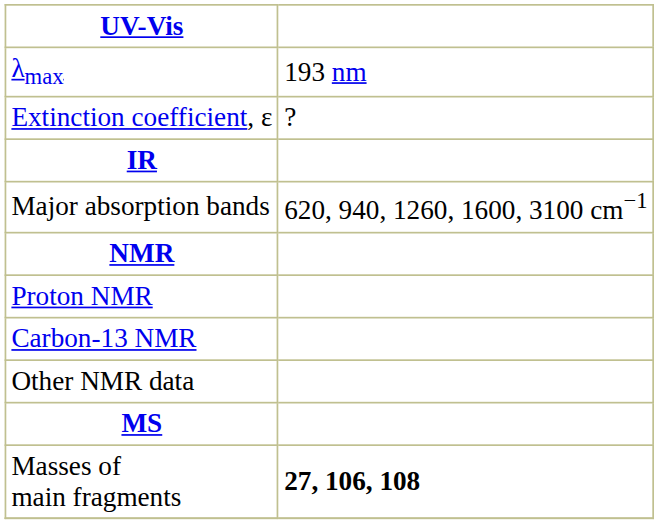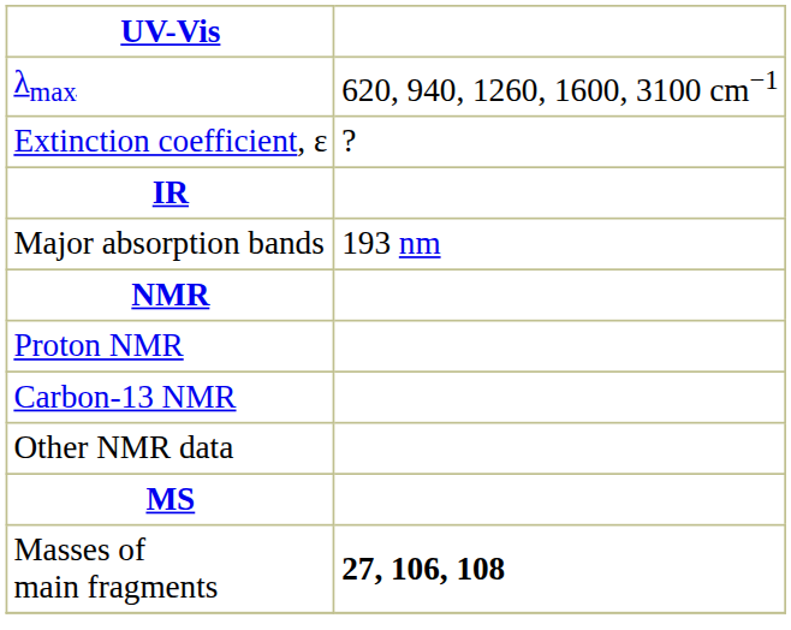λmax | column 2: 193 nm -> 620, 940, 1260, 1600, 3100 cm−1
Major absorption bands | column 2: 620, 940, 1260, 1600, 3100 cm−1 -> 193 nm
